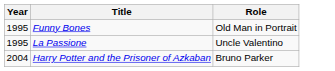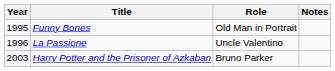+ column: Notes
La Passione | Year: 1995 -> 1996
Harry Potter and the Prisoner of Azkaban | Year: 2004 -> 2003
